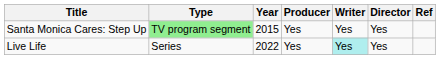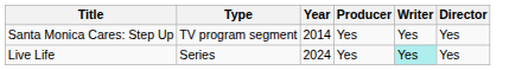- column: Ref
Santa Monica Cares: Step Up | Type: lightgreen background -> no background
Santa Monica Cares: Step Up | Year: 2015 -> 2014
Live Life | Year: 2022 -> 2024
